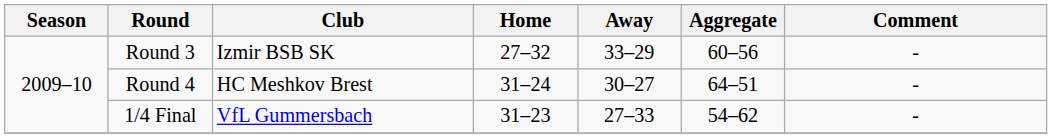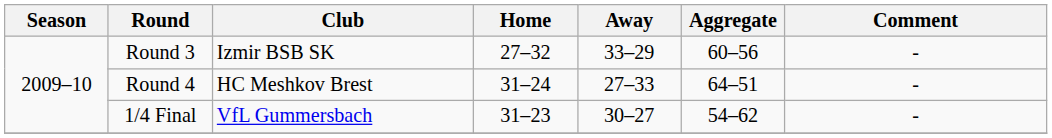Round 4 | Away: 30–27 -> 27–33
1/4 Final | Away: 27–33 -> 30–27
